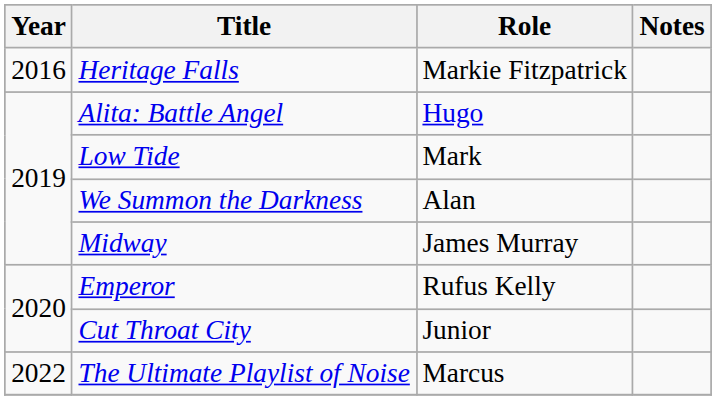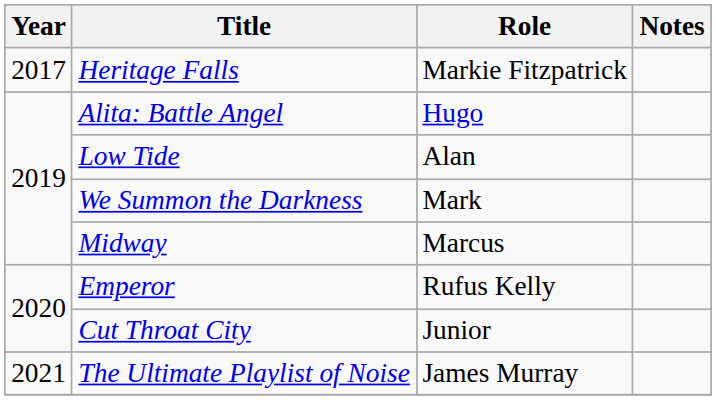Heritage Falls | Year: 2016 -> 2017
Low Tide | Role: Mark -> Alan
We Summon the Darkness | Role: Alan -> Mark
Midway | Role: James Murray -> Marcus
The Ultimate Playlist of Noise | Year: 2022 -> 2021
The Ultimate Playlist of Noise | Role: Marcus -> James Murray
